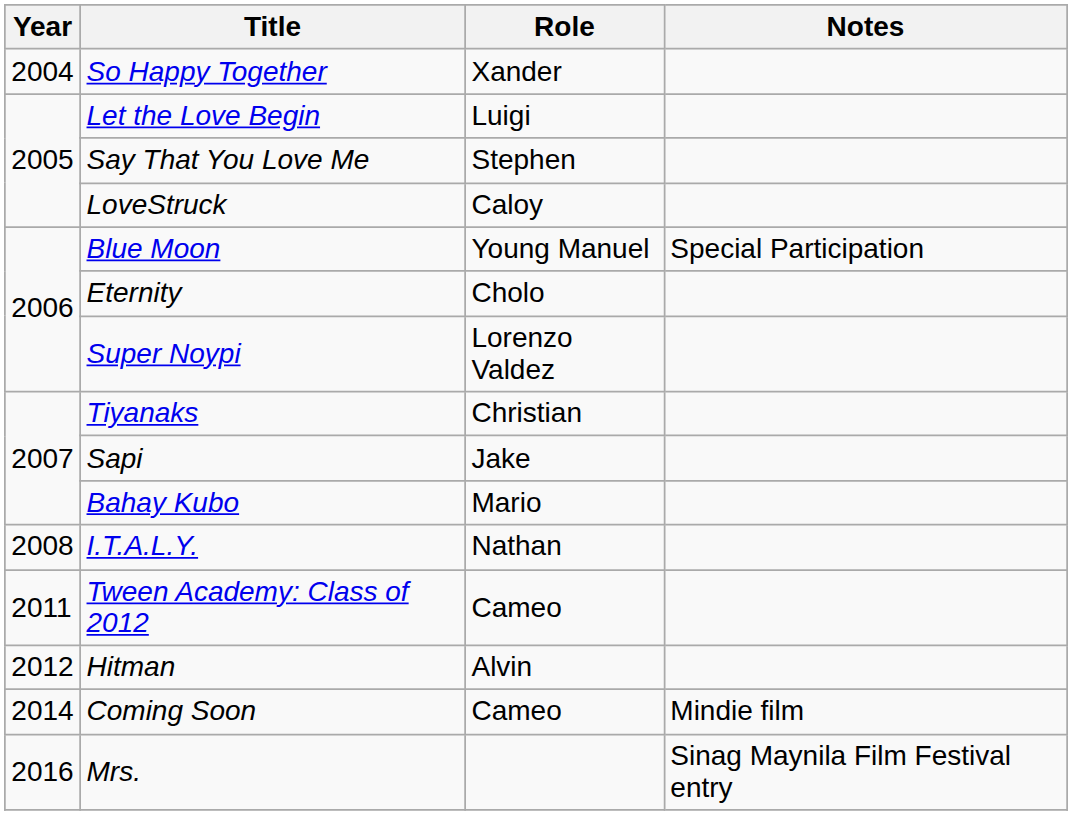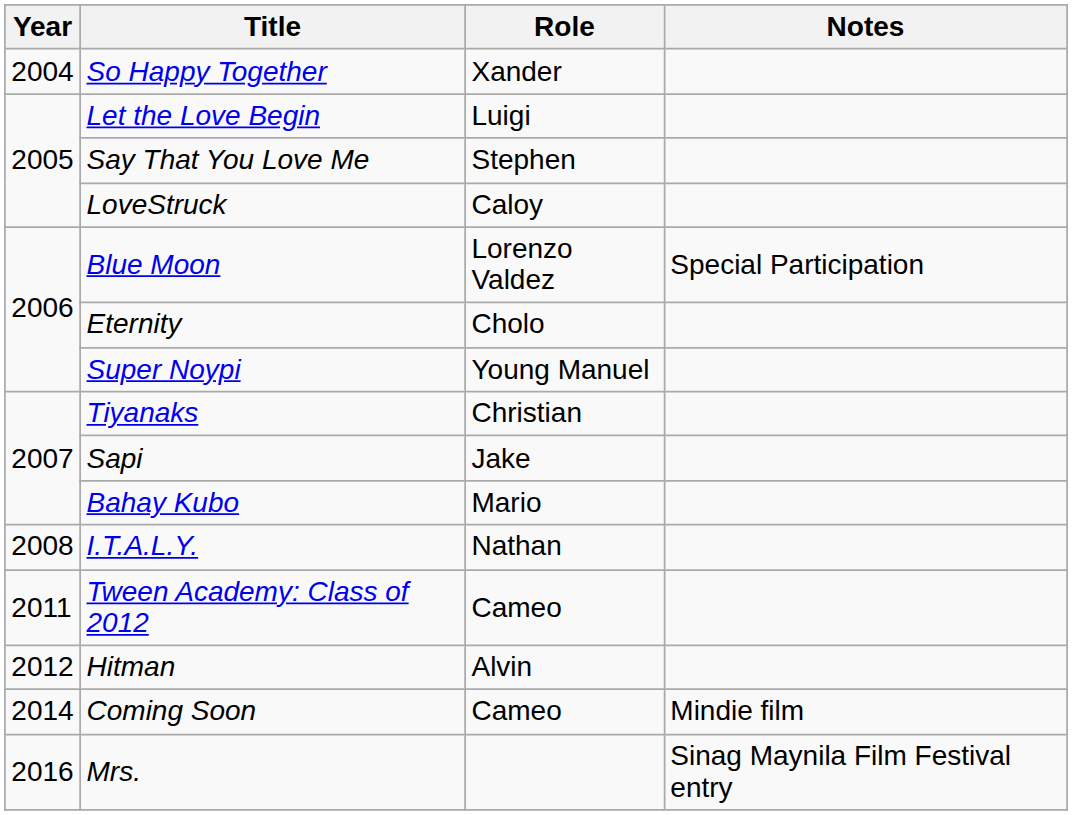Blue Moon | Role: Young Manuel -> Lorenzo Valdez
Super Noypi | Role: Lorenzo Valdez -> Young Manuel
